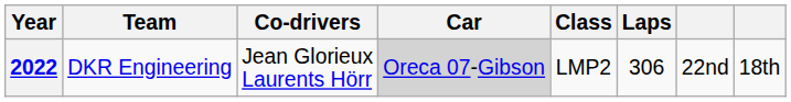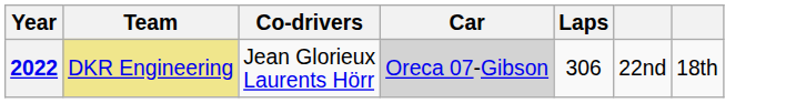- column: Class | LMP2
2022 | Team: no background -> khaki background
